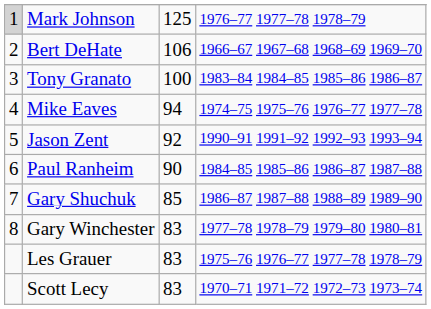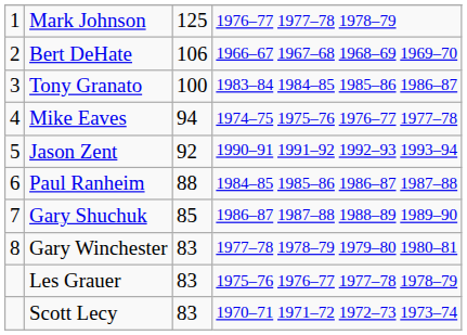Mark Johnson | column 1: lightgrey background -> no background
Paul Ranheim | column 3: 90 -> 88
